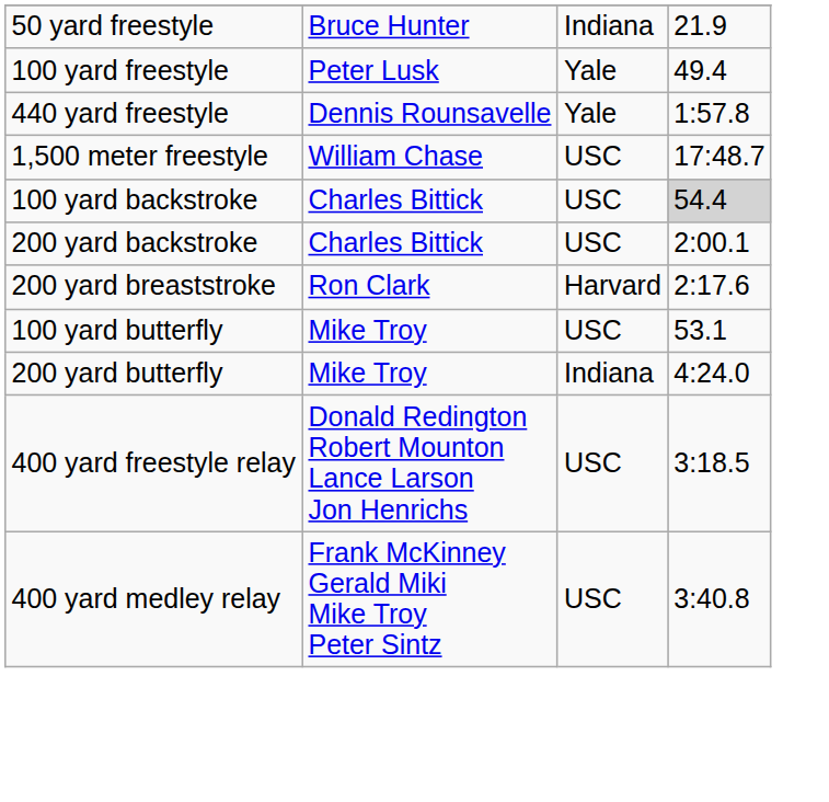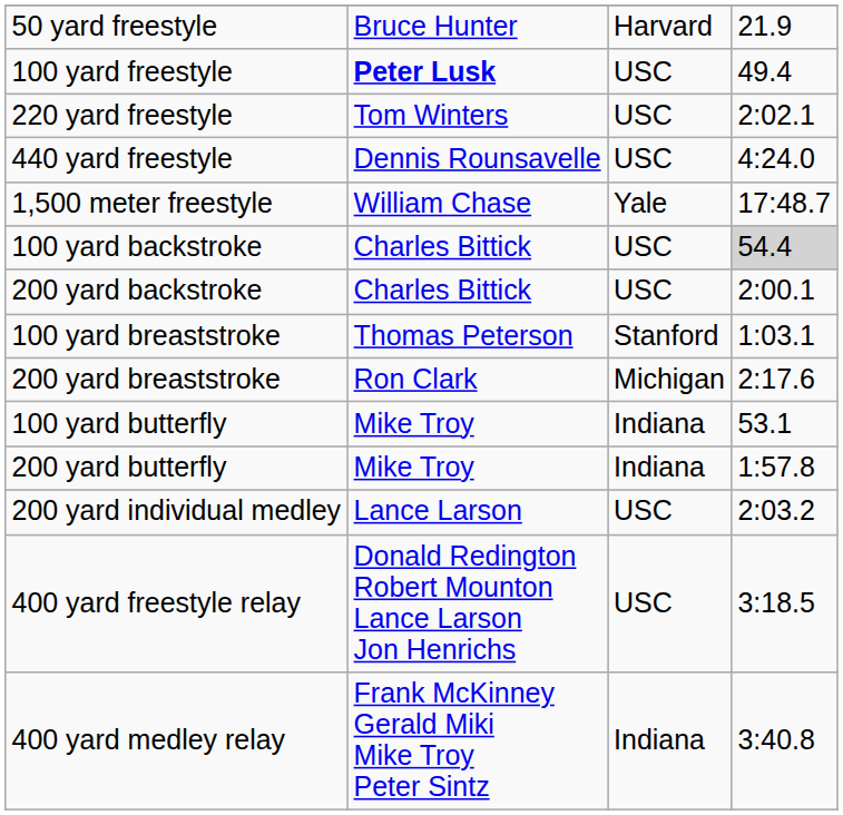50 yard freestyle | column 3: Indiana -> Harvard
100 yard freestyle | column 2: normal -> bold
100 yard freestyle | column 3: Yale -> USC
+ row: 220 yard freestyle | Tom Winters | USC | 2:02.1
440 yard freestyle | column 3: Yale -> USC
440 yard freestyle | column 4: 1:57.8 -> 4:24.0
1,500 meter freestyle | column 3: USC -> Yale
+ row: 100 yard breaststroke | Thomas Peterson | Stanford | 1:03.1
200 yard breaststroke | column 3: Harvard -> Michigan
100 yard butterfly | column 3: USC -> Indiana
200 yard butterfly | column 4: 4:24.0 -> 1:57.8
+ row: 200 yard individual medley | Lance Larson | USC | 2:03.2
400 yard medley relay | column 3: USC -> Indiana
